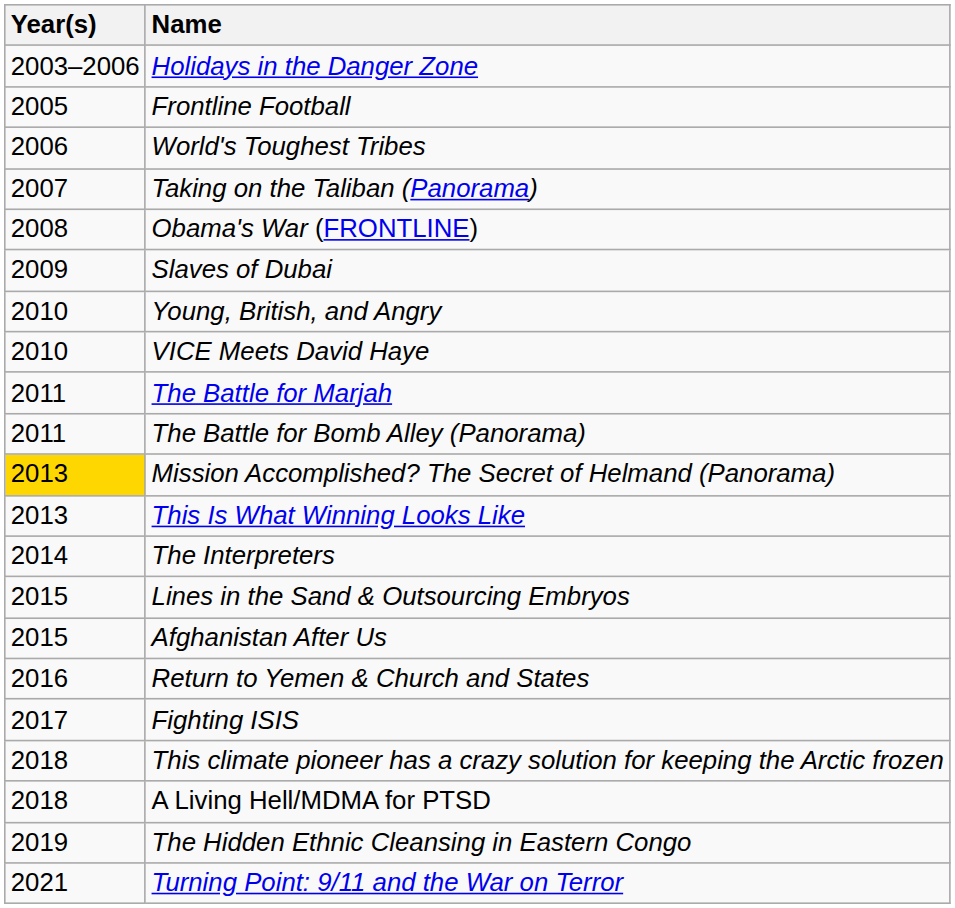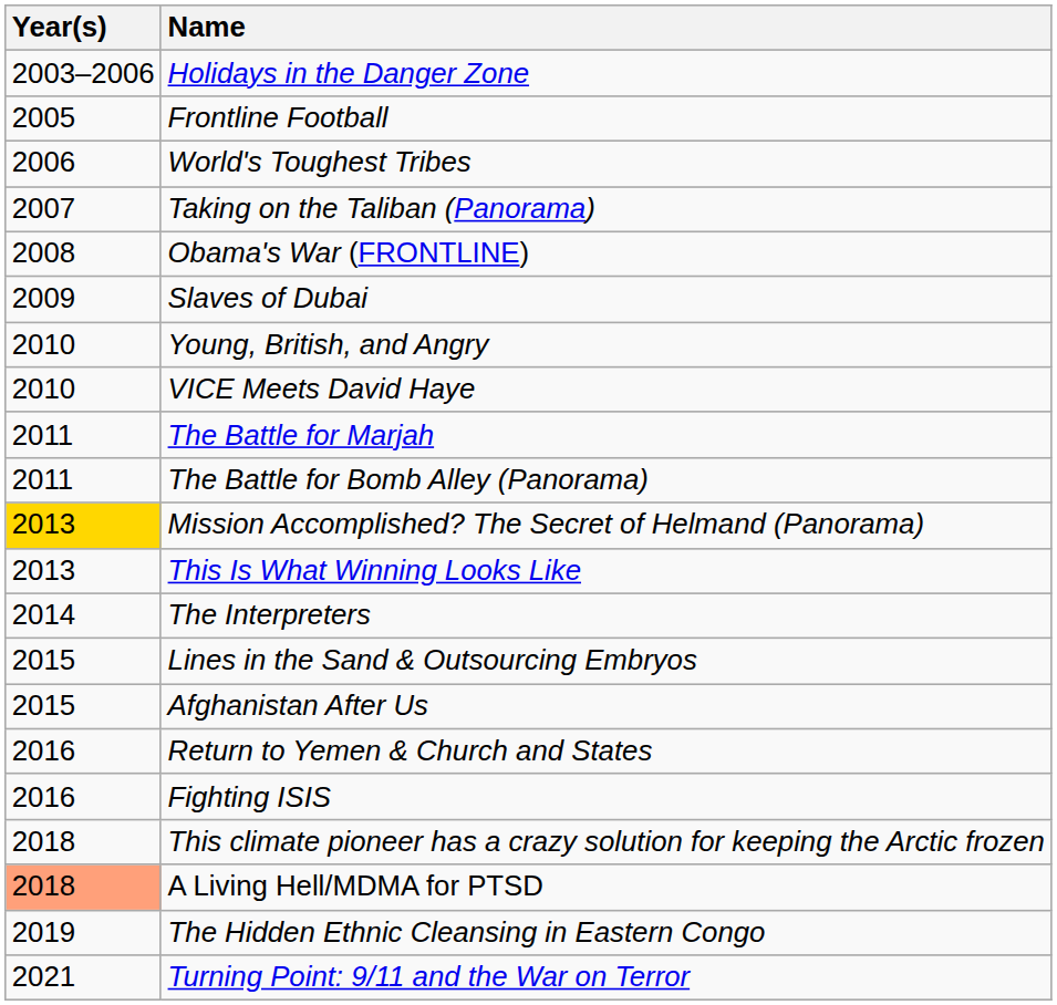Fighting ISIS | Year(s): 2017 -> 2016
A Living Hell/MDMA for PTSD | Year(s): no background -> lightsalmon background
